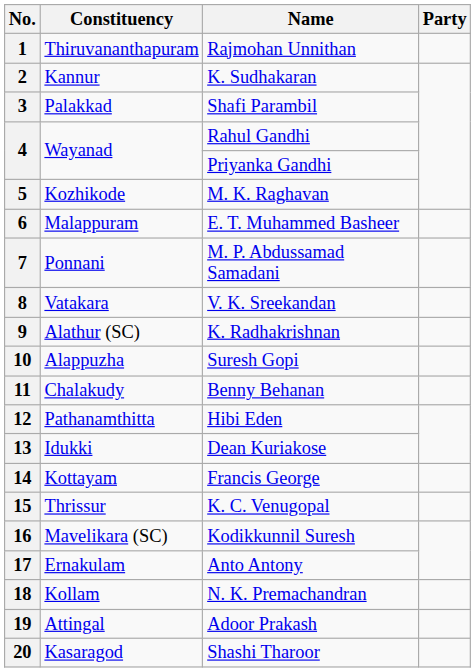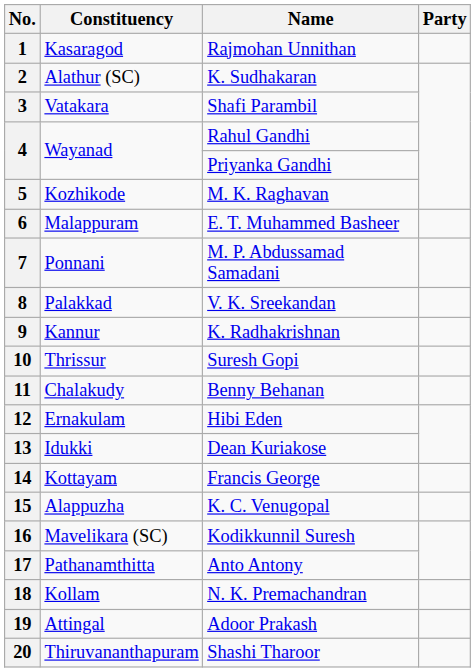1 | Constituency: Thiruvananthapuram -> Kasaragod
2 | Constituency: Kannur -> Alathur (SC)
3 | Constituency: Palakkad -> Vatakara
8 | Constituency: Vatakara -> Palakkad
9 | Constituency: Alathur (SC) -> Kannur
10 | Constituency: Alappuzha -> Thrissur
12 | Constituency: Pathanamthitta -> Ernakulam
15 | Constituency: Thrissur -> Alappuzha
17 | Constituency: Ernakulam -> Pathanamthitta
20 | Constituency: Kasaragod -> Thiruvananthapuram
